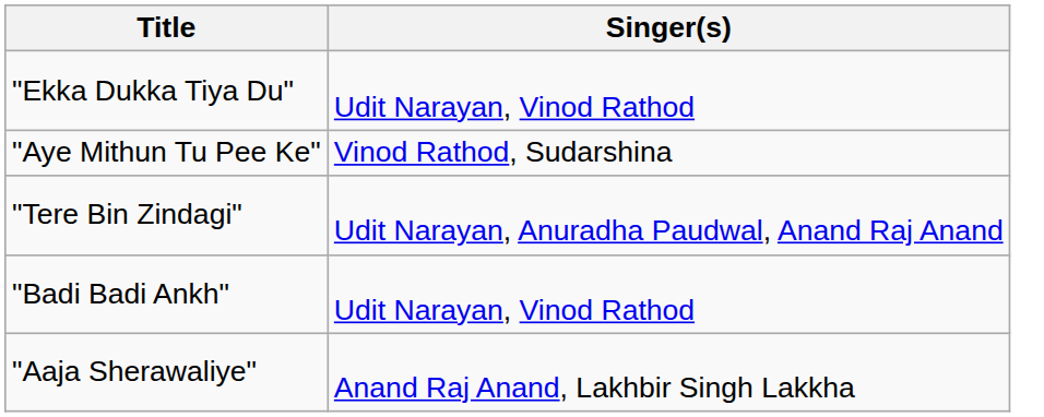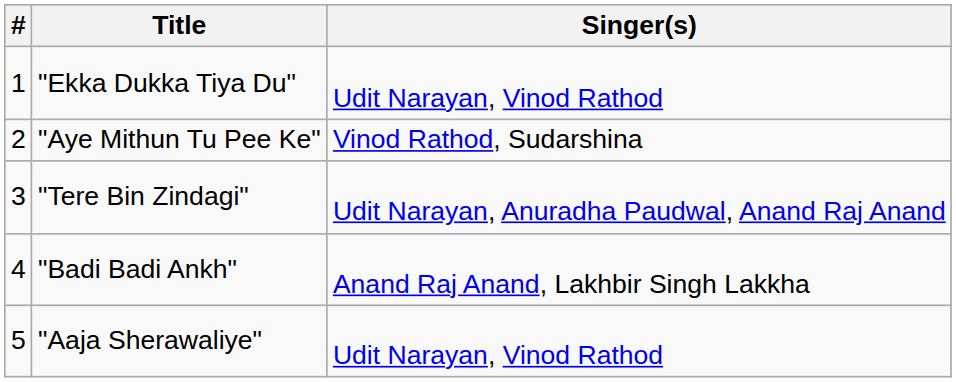+ column: # | 1 | 2 | 3 | 4 | 5
"Badi Badi Ankh" | Singer(s): Udit Narayan, Vinod Rathod -> Anand Raj Anand, Lakhbir Singh Lakkha
"Aaja Sherawaliye" | Singer(s): Anand Raj Anand, Lakhbir Singh Lakkha -> Udit Narayan, Vinod Rathod
